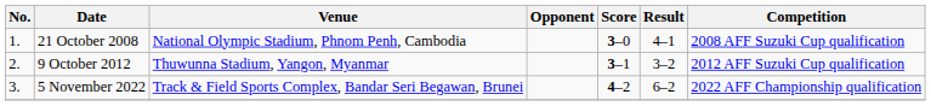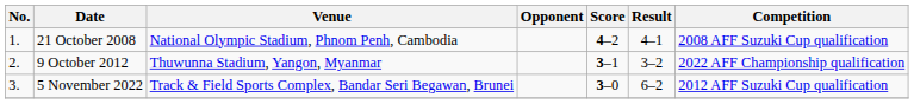21 October 2008 | Score: 3–0 -> 4–2
9 October 2012 | Competition: 2012 AFF Suzuki Cup qualification -> 2022 AFF Championship qualification
5 November 2022 | Score: 4–2 -> 3–0
5 November 2022 | Competition: 2022 AFF Championship qualification -> 2012 AFF Suzuki Cup qualification
